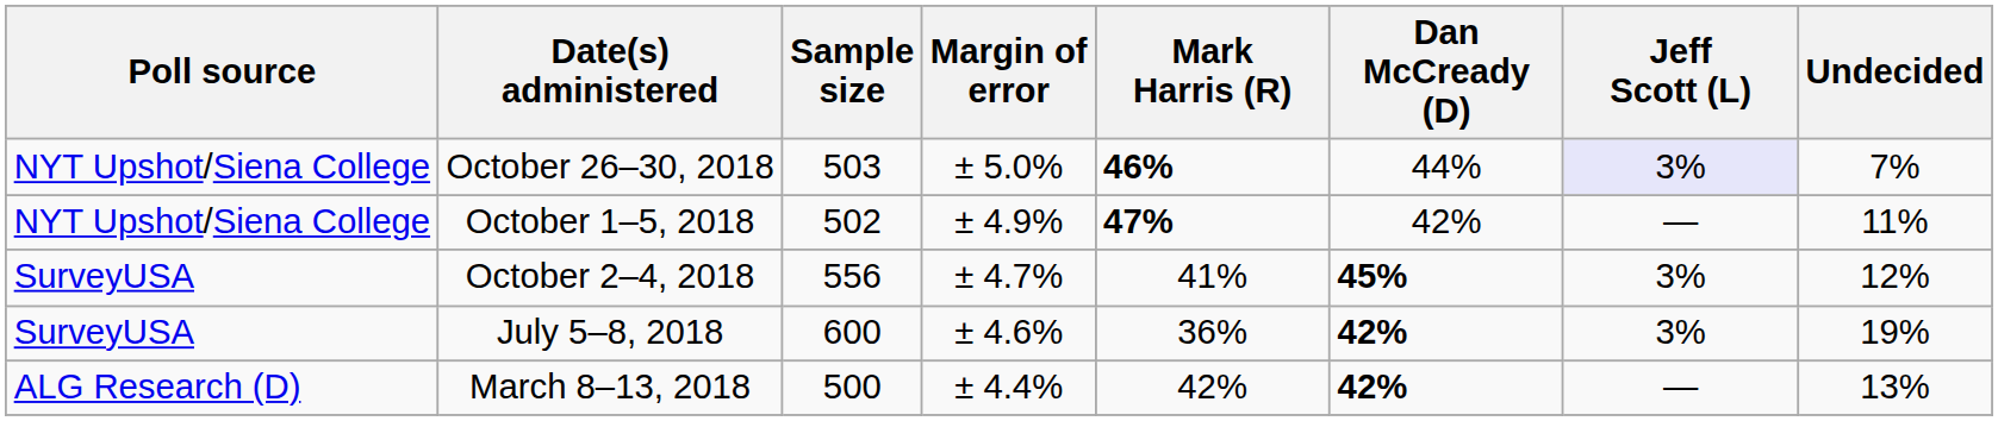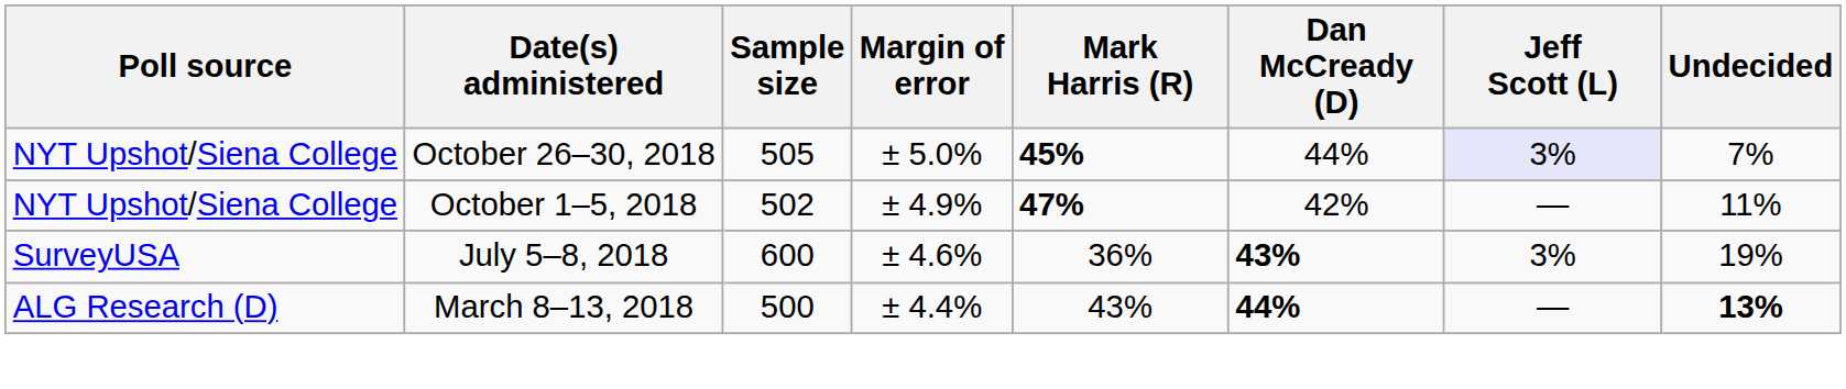October 26–30, 2018 | Sample size: 503 -> 505
October 26–30, 2018 | Mark Harris (R): 46% -> 45%
- row: SurveyUSA | October 2–4, 2018 | 556 | ± 4.7% | 41% | 45% | 3% | 12%
July 5–8, 2018 | Dan McCready (D): 42% -> 43%
March 8–13, 2018 | Mark Harris (R): 42% -> 43%
March 8–13, 2018 | Dan McCready (D): 42% -> 44%
March 8–13, 2018 | Undecided: normal -> bold
